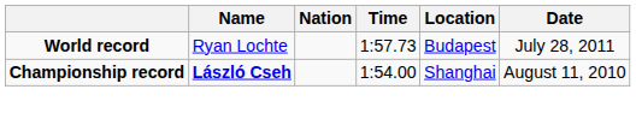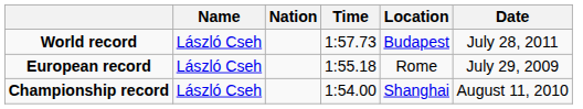World record | Name: Ryan Lochte -> László Cseh
+ row: European record | László Cseh | 1:55.18 | Rome | July 29, 2009
Championship record | Name: bold -> normal
